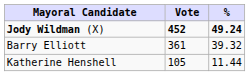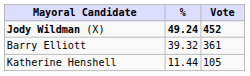columns swapped: Vote <-> %
